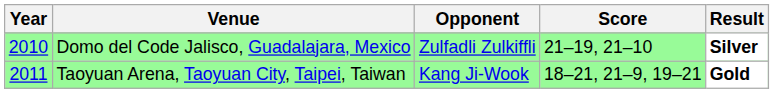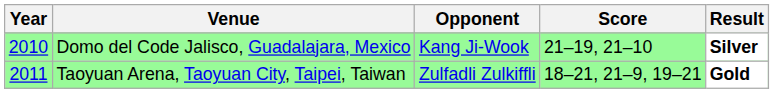Domo del Code Jalisco, Guadalajara, Mexico | Opponent: Zulfadli Zulkiffli -> Kang Ji-Wook
Taoyuan Arena, Taoyuan City, Taipei, Taiwan | Opponent: Kang Ji-Wook -> Zulfadli Zulkiffli
